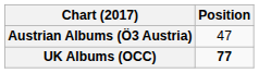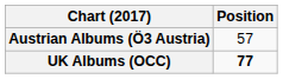Austrian Albums (Ö3 Austria) | Position: 47 -> 57
